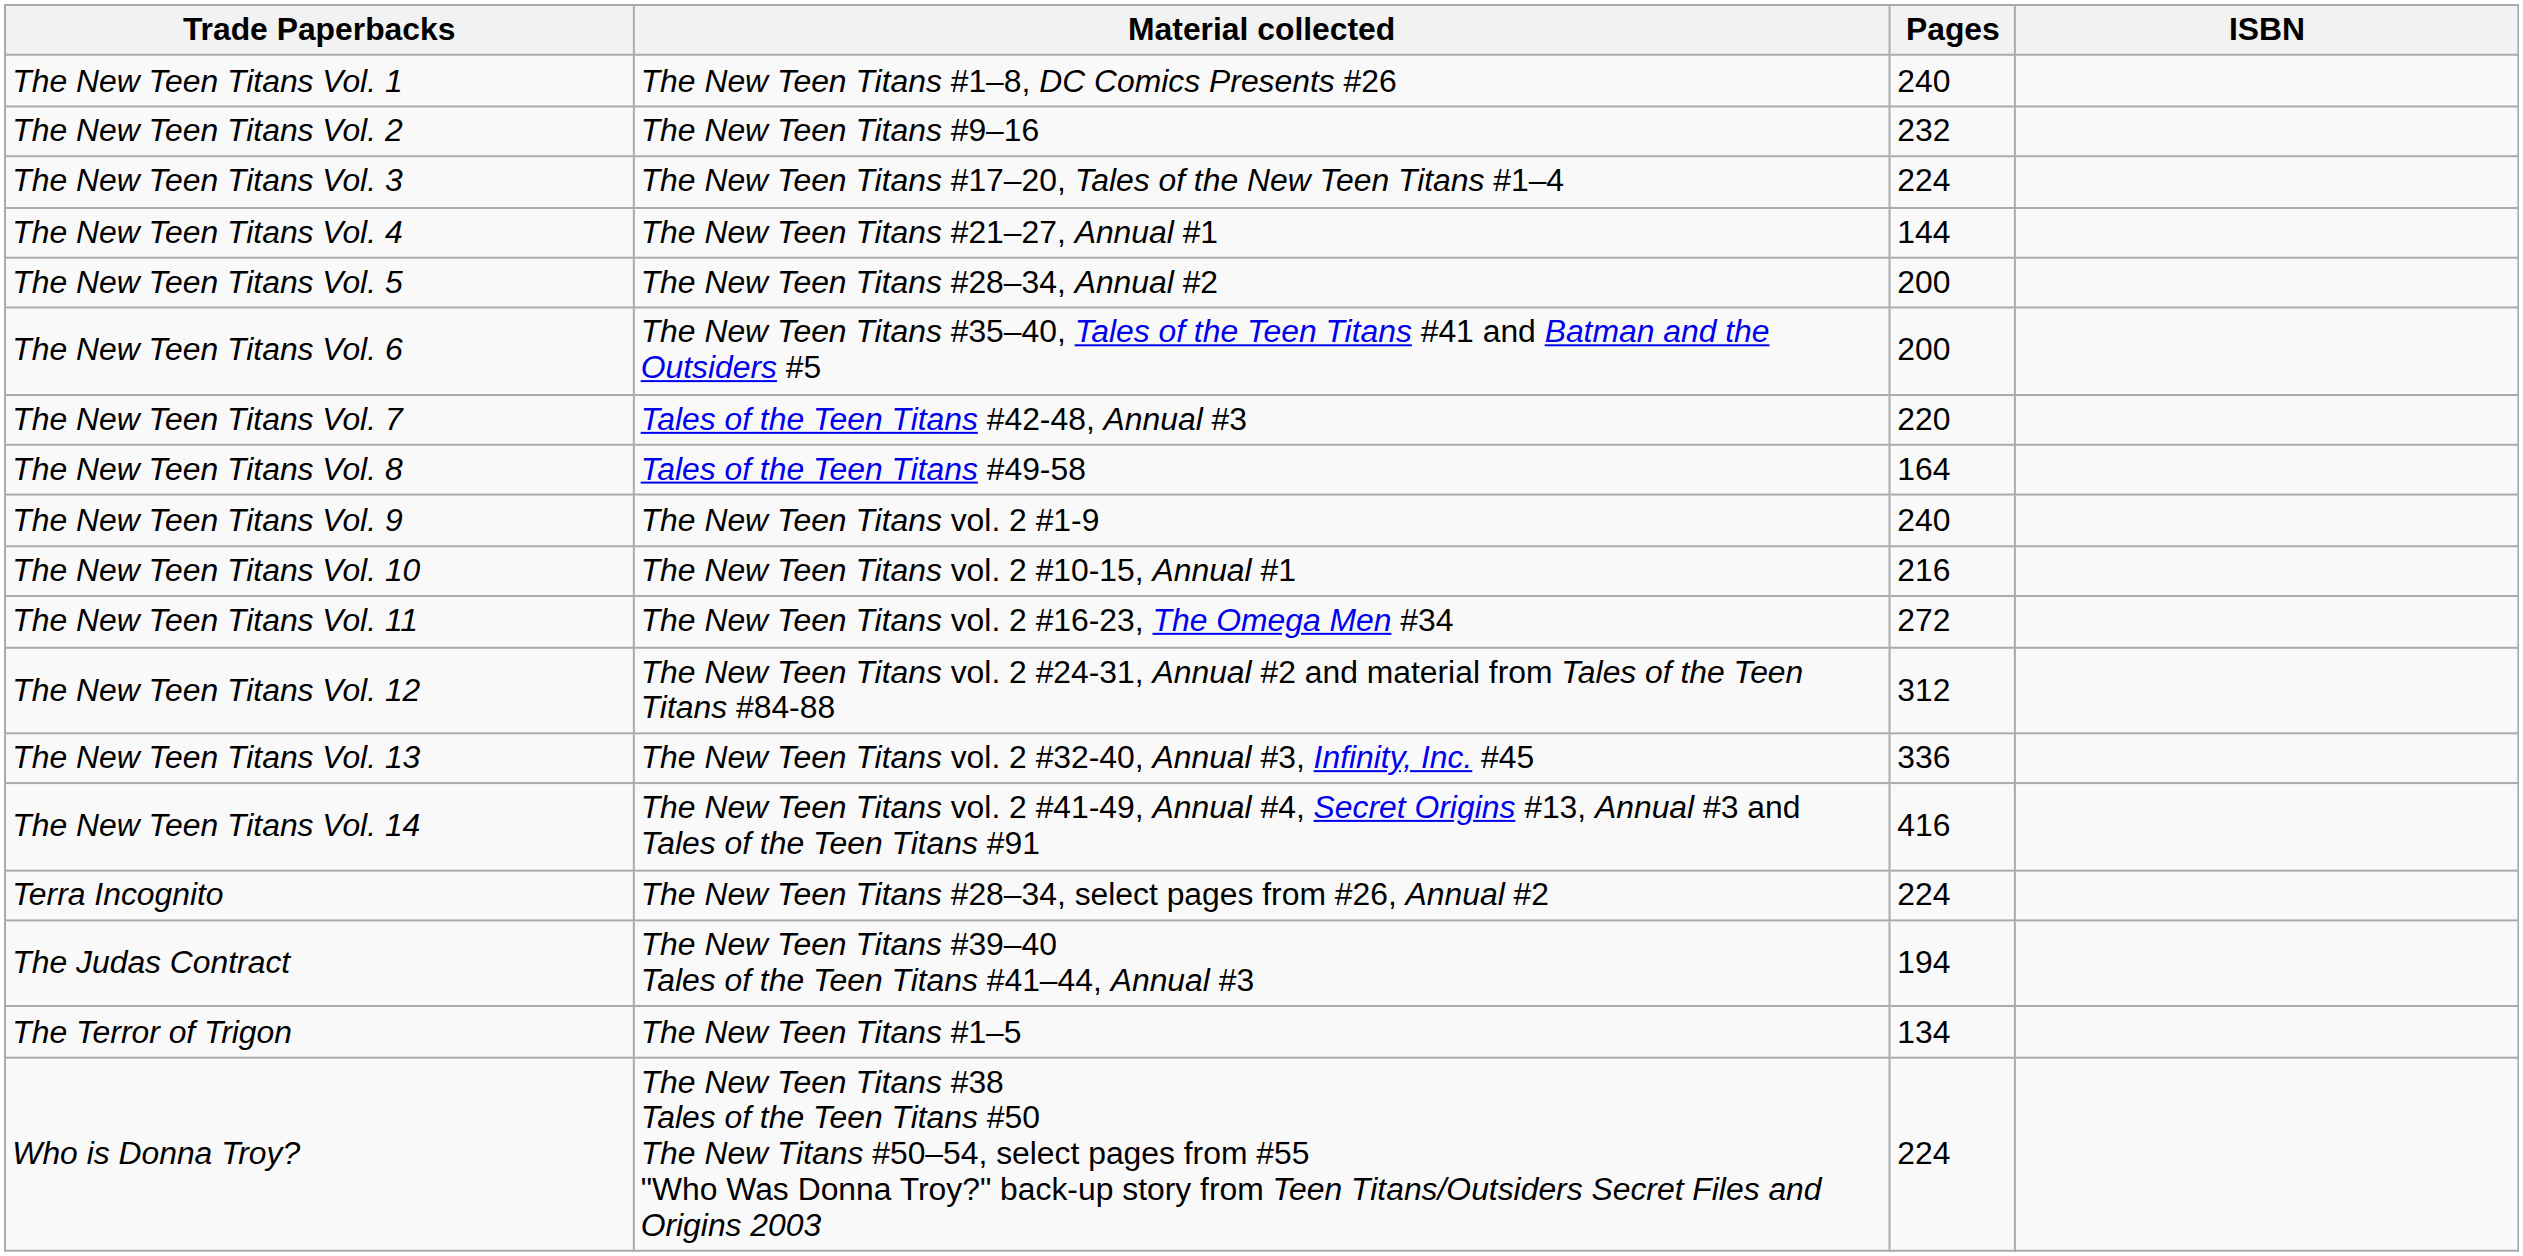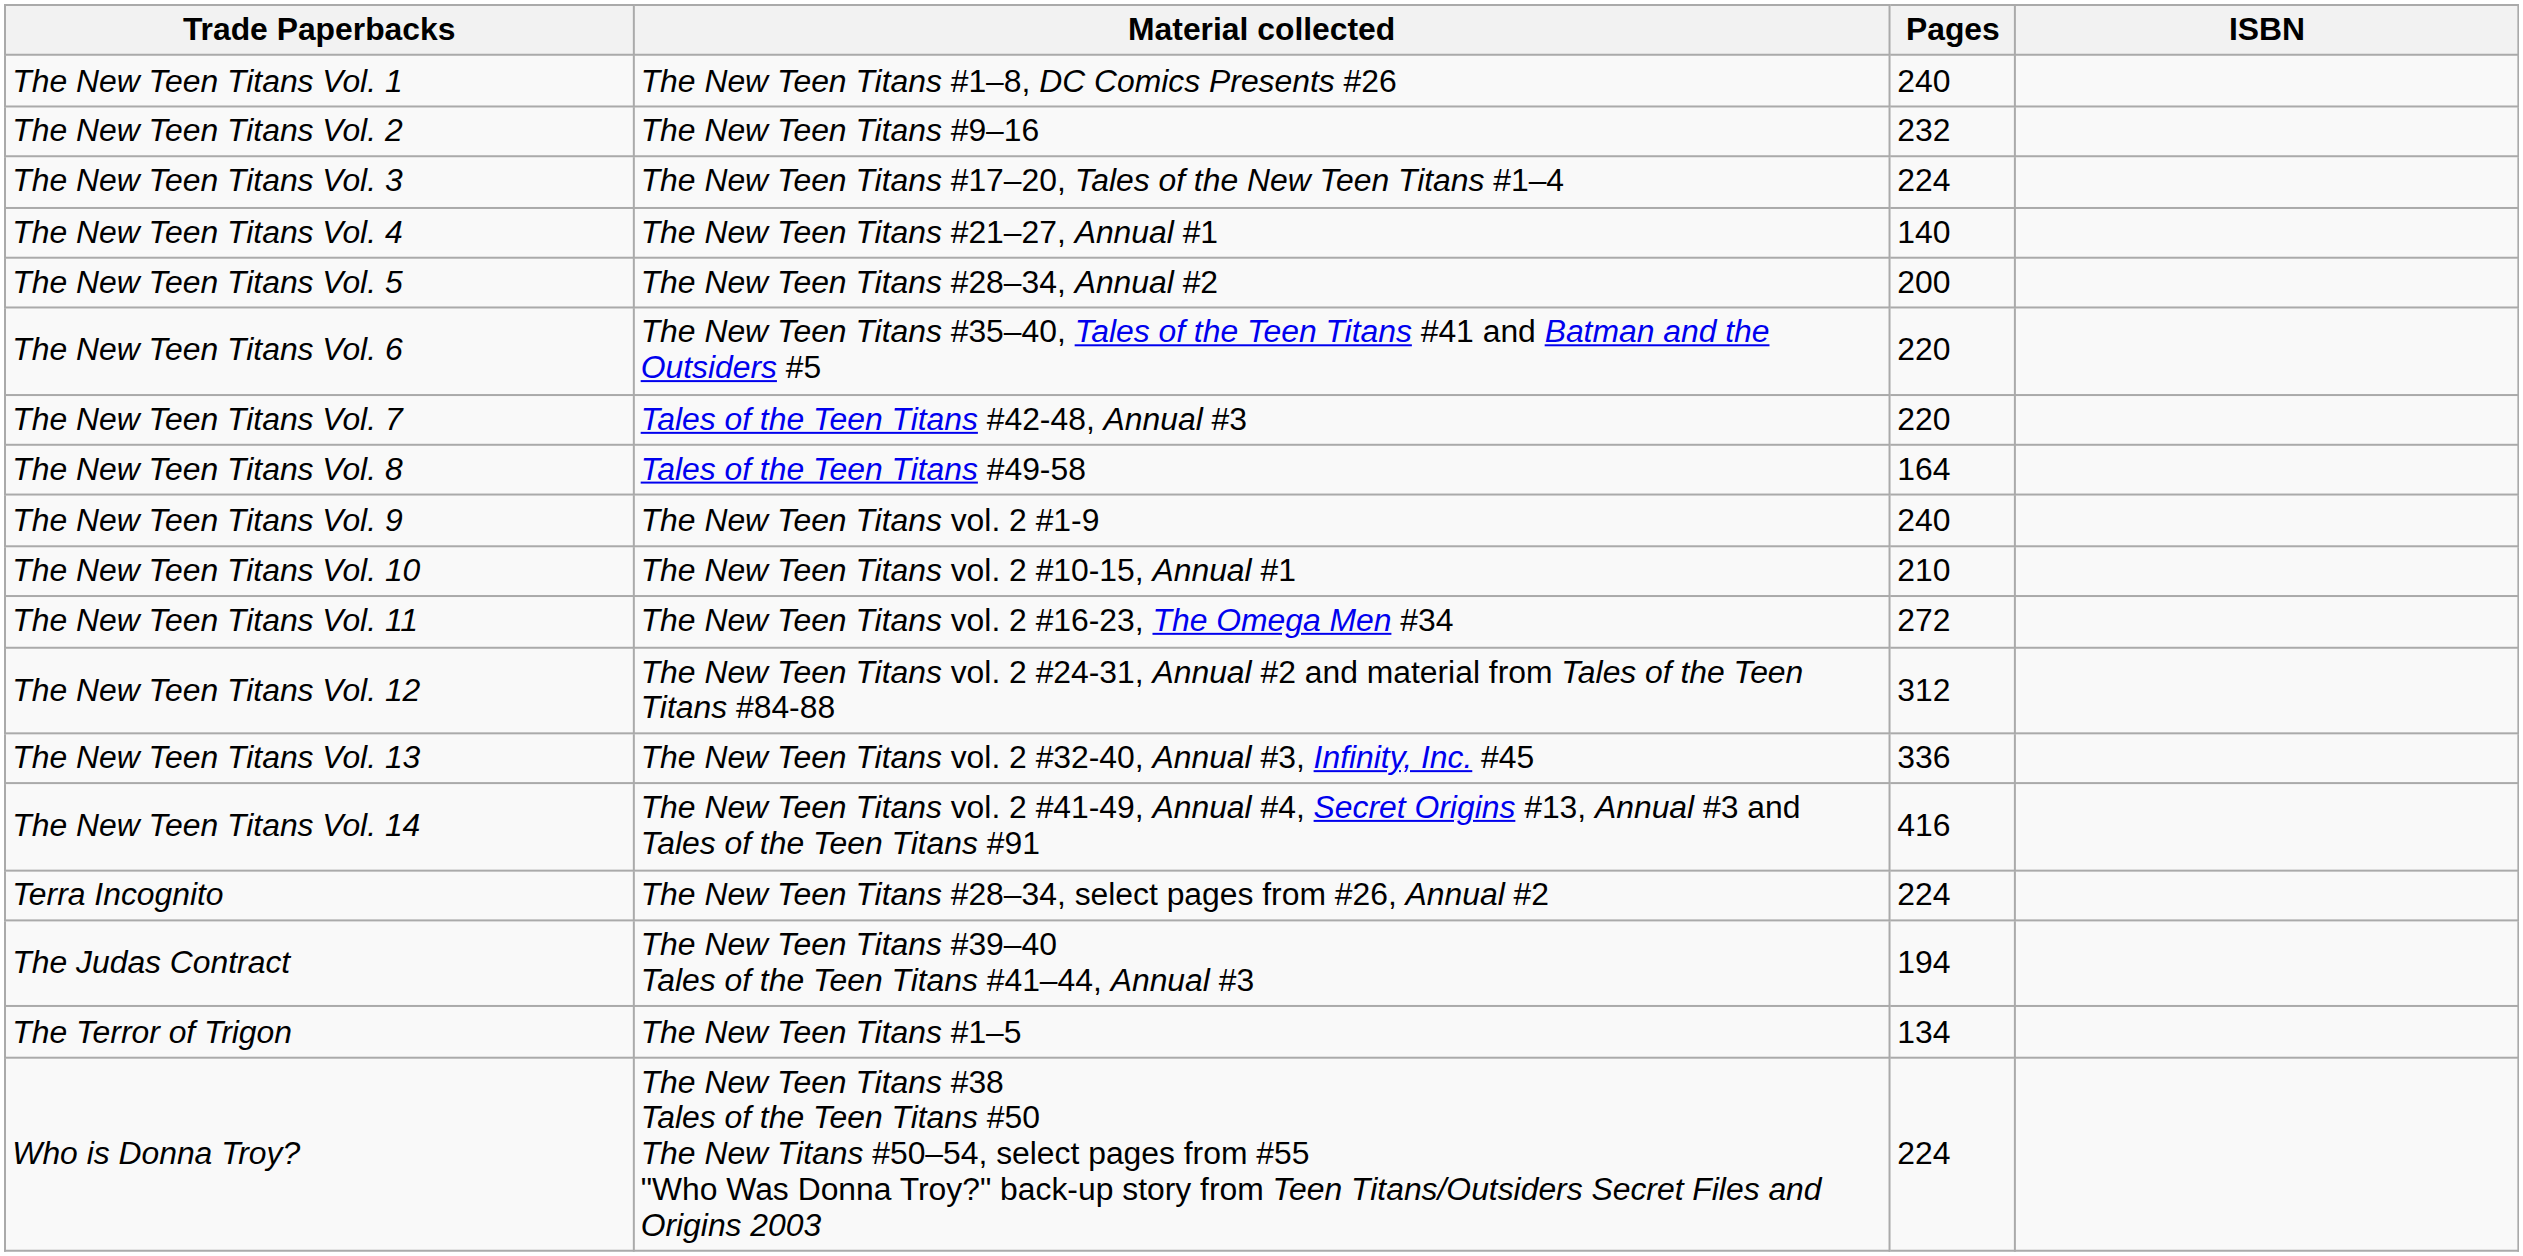The New Teen Titans Vol. 4 | Pages: 144 -> 140
The New Teen Titans Vol. 6 | Pages: 200 -> 220
The New Teen Titans Vol. 10 | Pages: 216 -> 210
